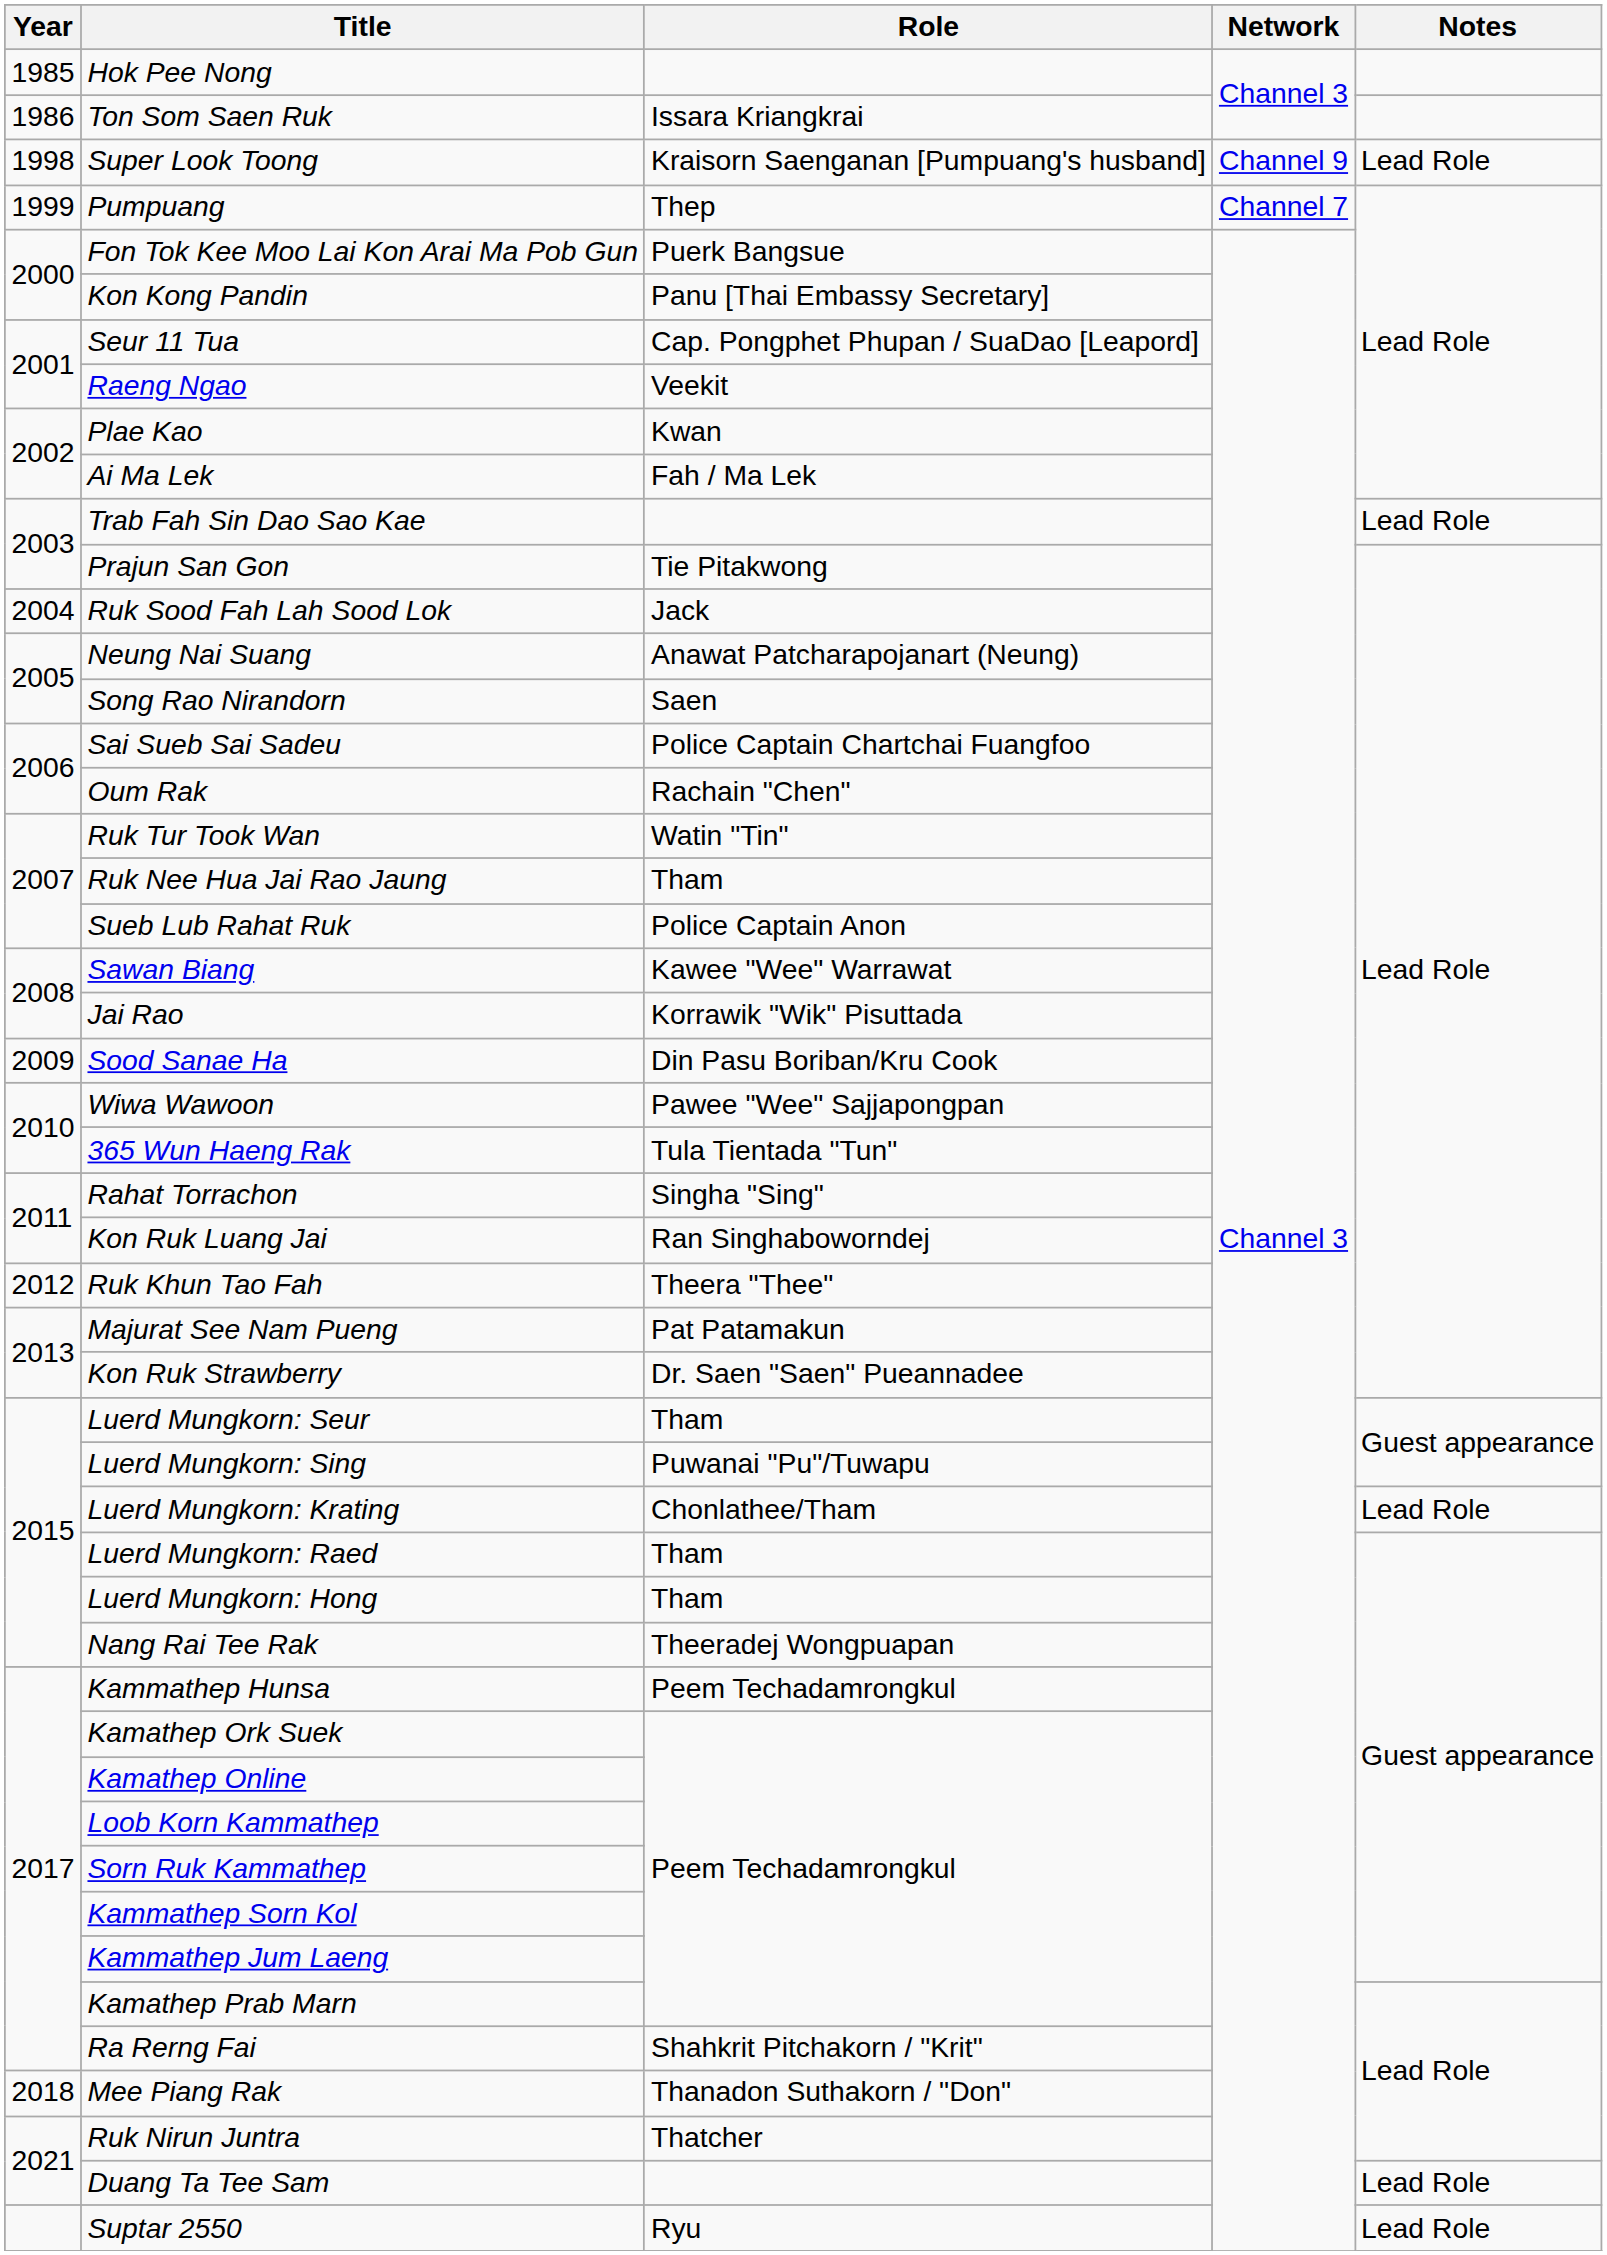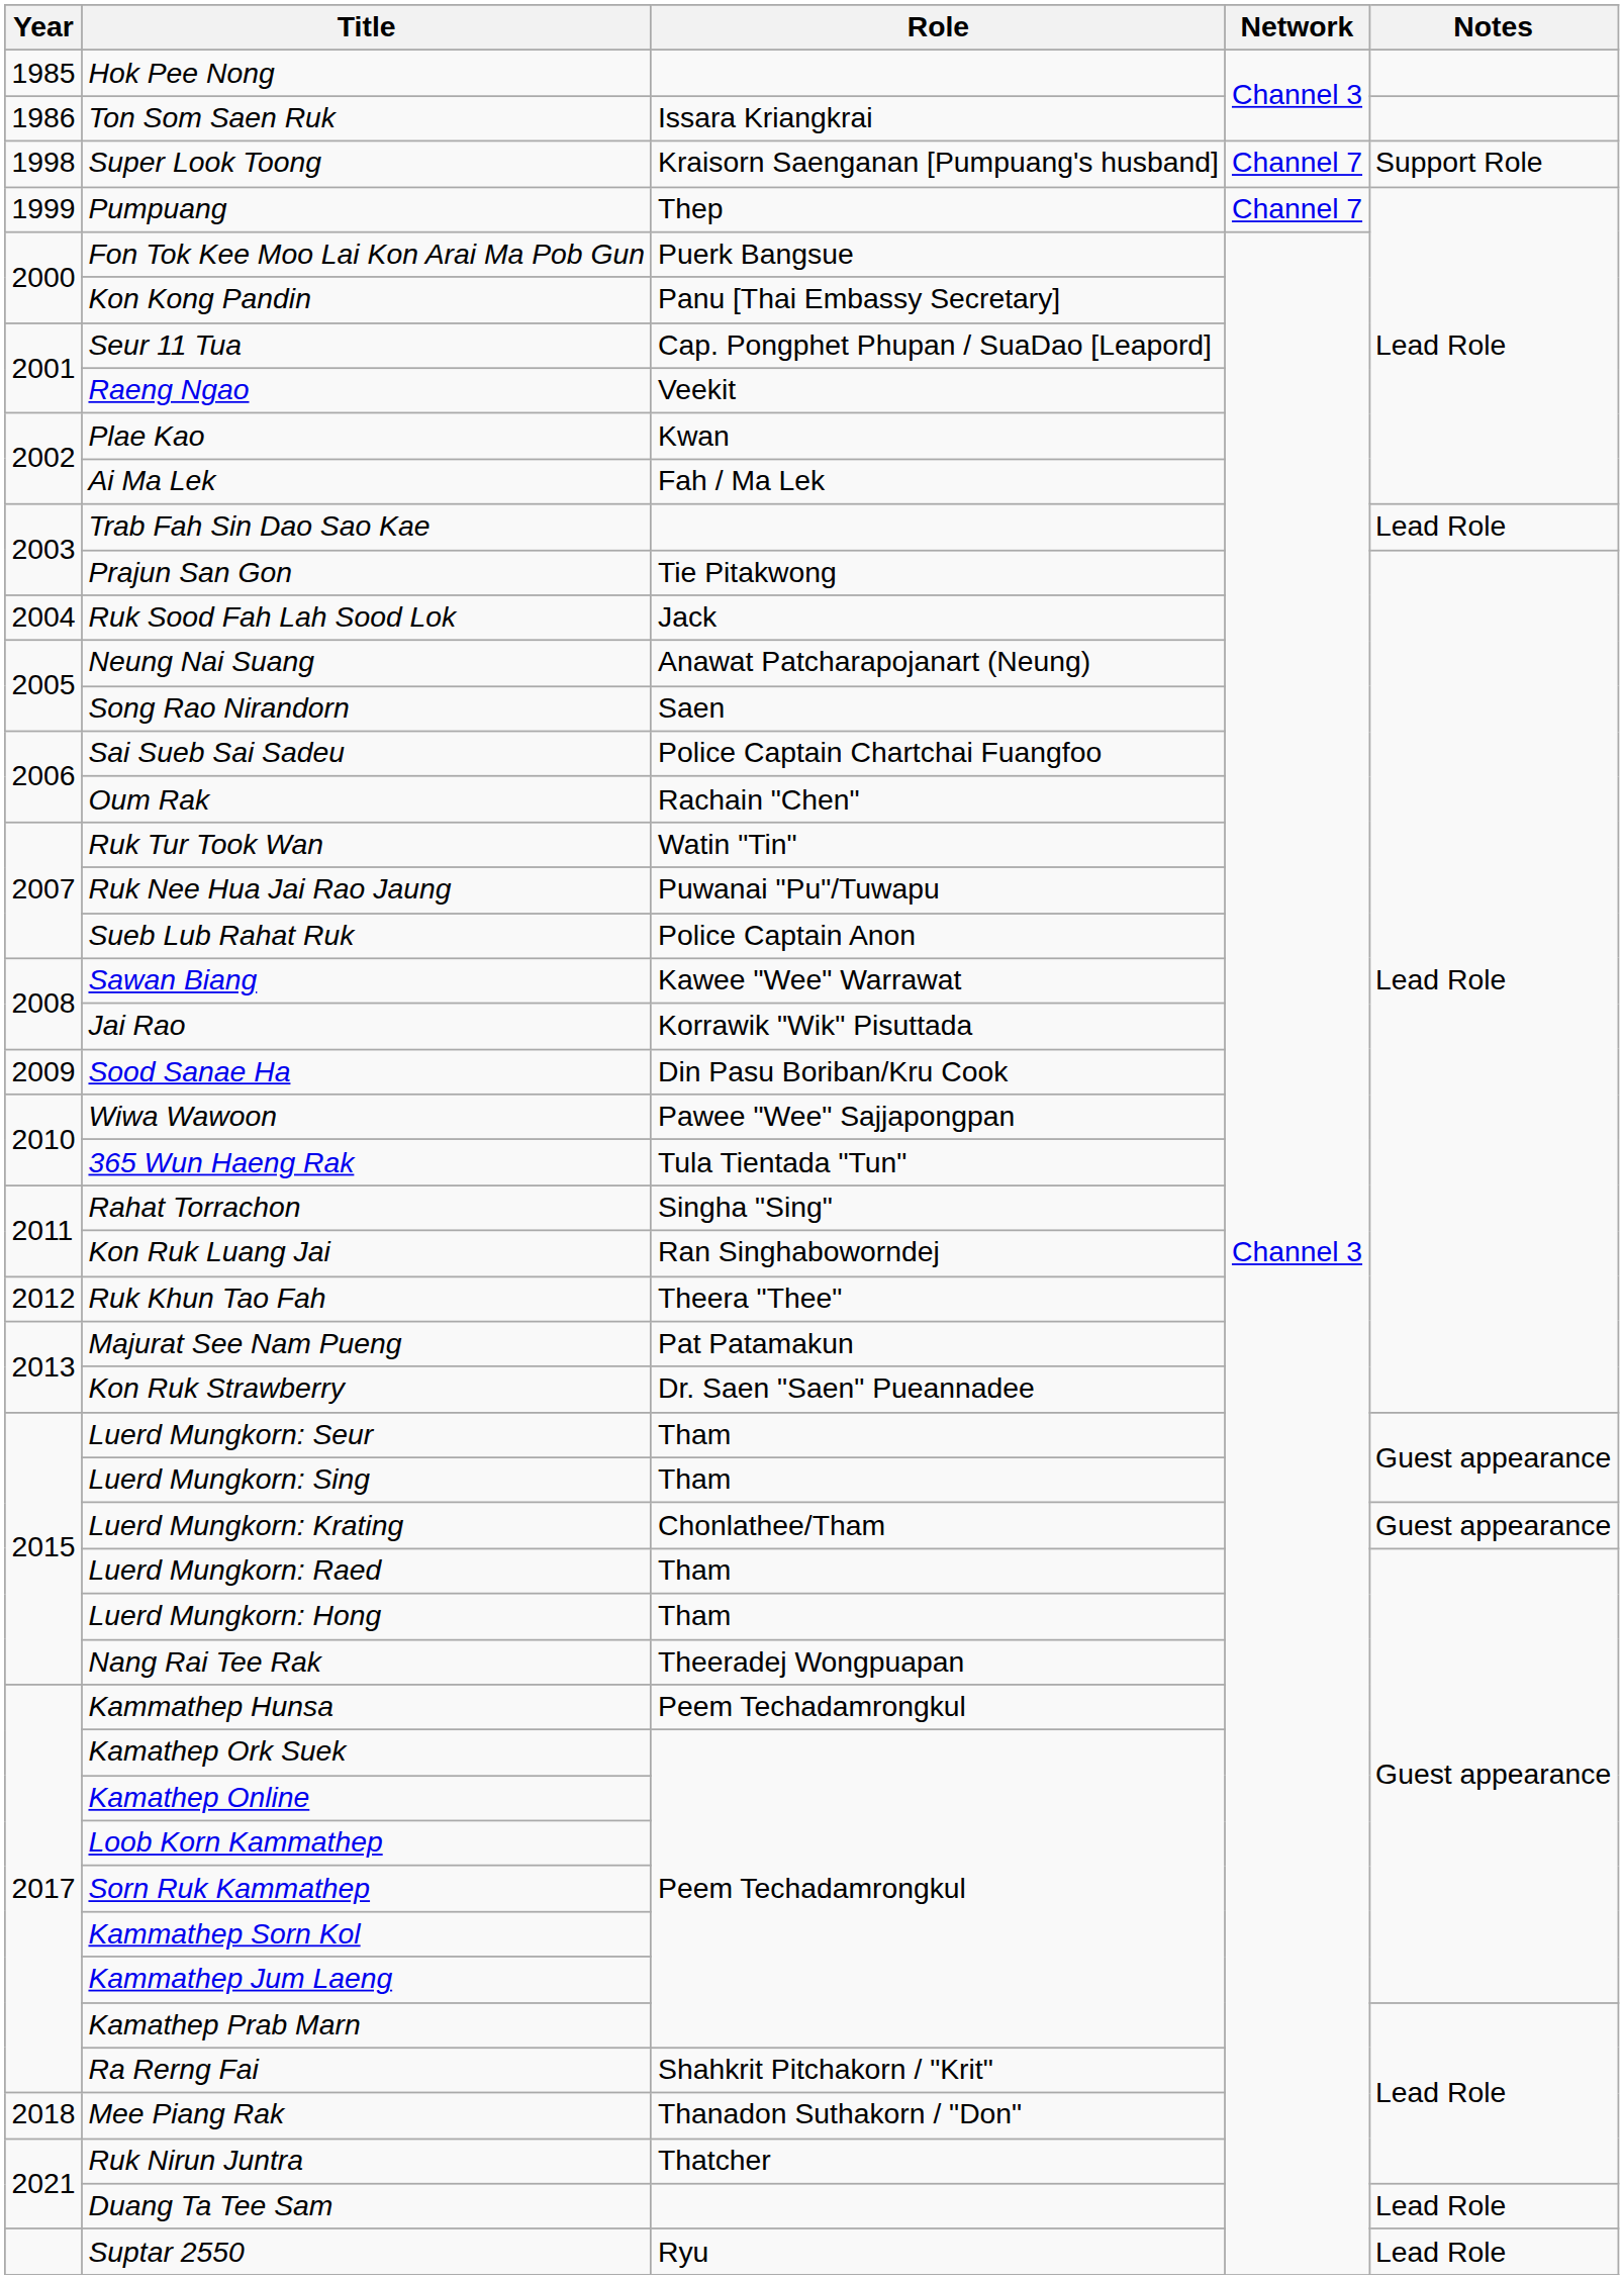Super Look Toong | Network: Channel 9 -> Channel 7
Super Look Toong | Notes: Lead Role -> Support Role
Ruk Nee Hua Jai Rao Jaung | Role: Tham -> Puwanai "Pu"/Tuwapu
Luerd Mungkorn: Sing | Role: Puwanai "Pu"/Tuwapu -> Tham
Luerd Mungkorn: Krating | Notes: Lead Role -> Guest appearance
